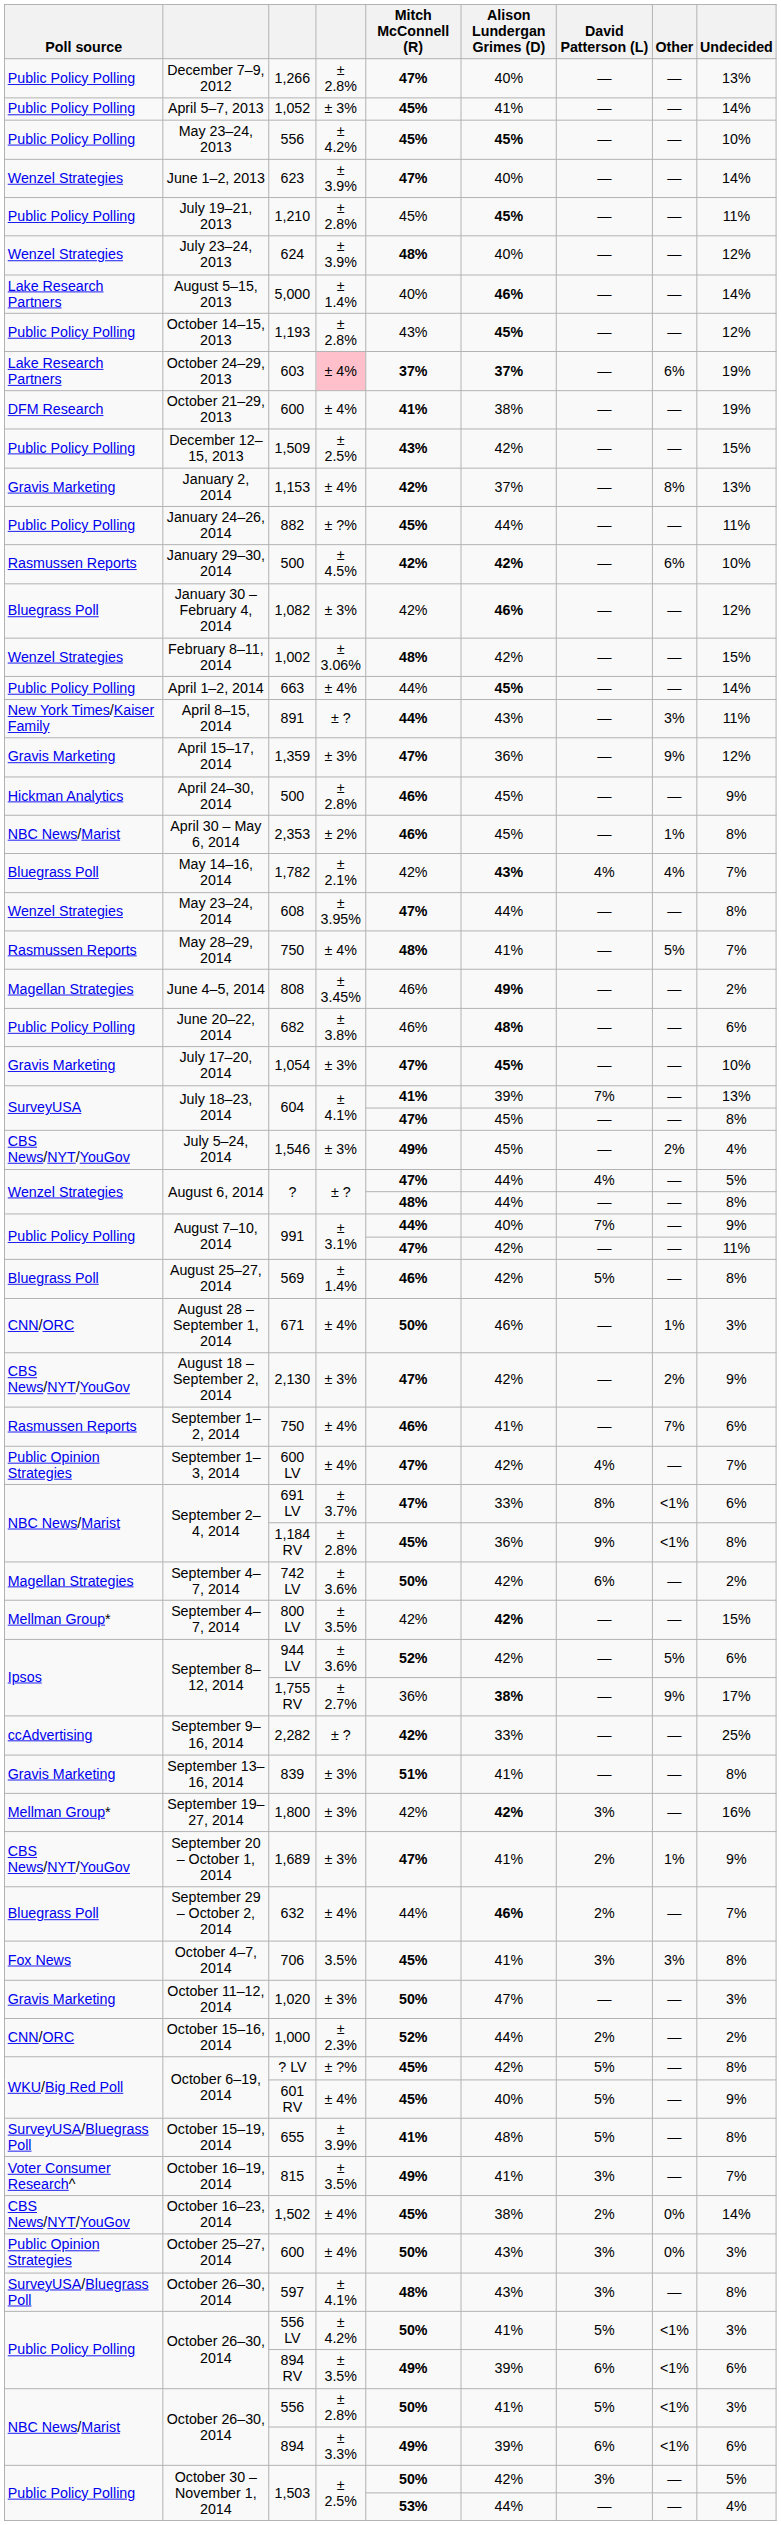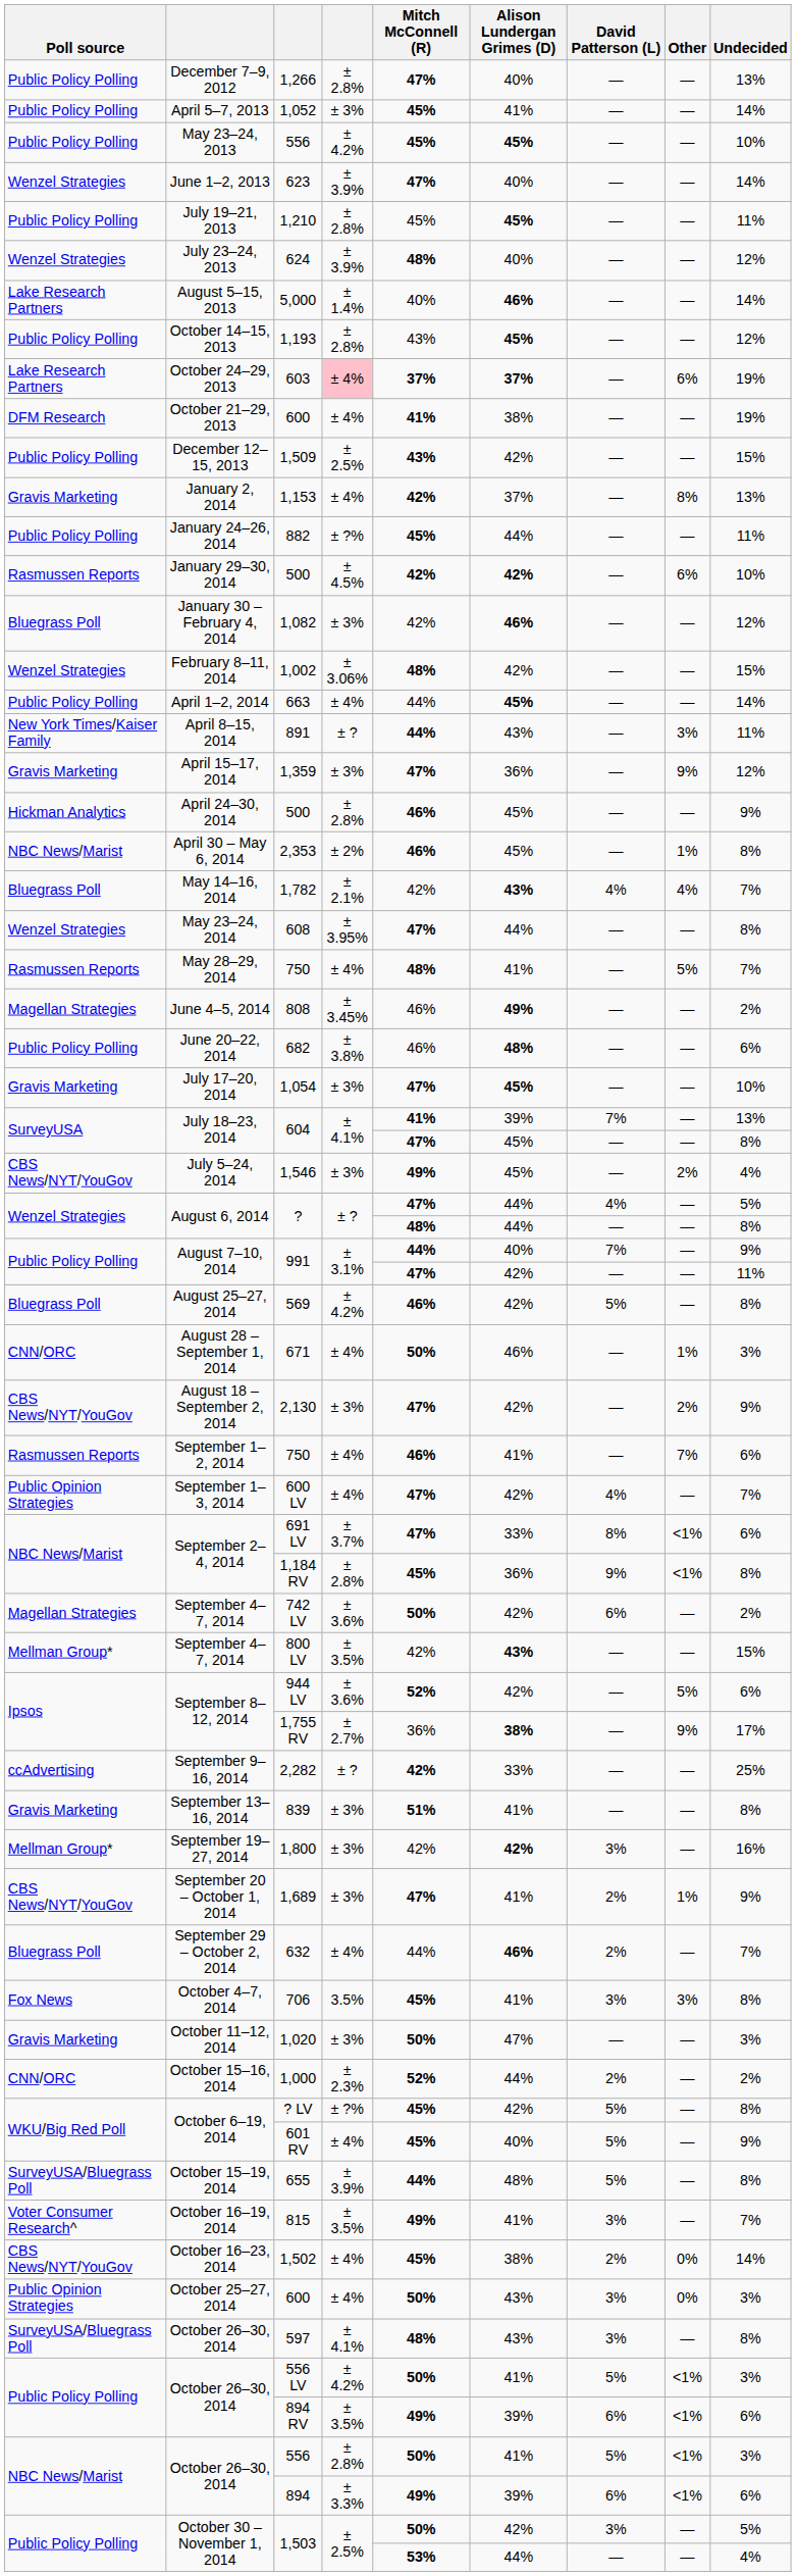569 | column 4: ± 1.4% -> ± 4.2%
800 LV | Alison Lundergan Grimes (D): 42% -> 43%
655 | Mitch McConnell (R): 41% -> 44%
